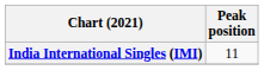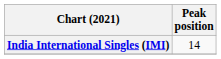India International Singles (IMI) | Peak position: 11 -> 14
